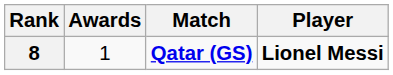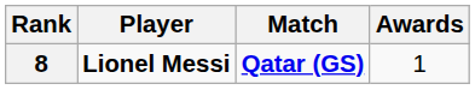columns swapped: Player <-> Awards
